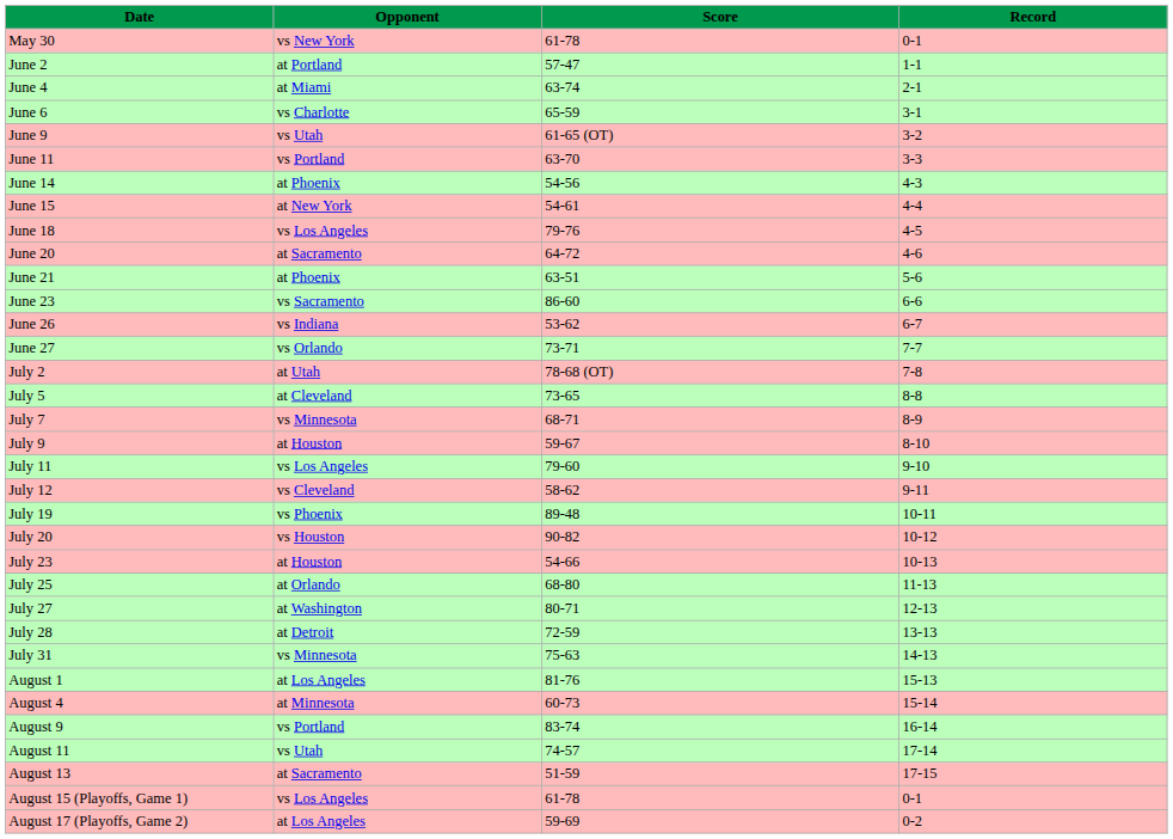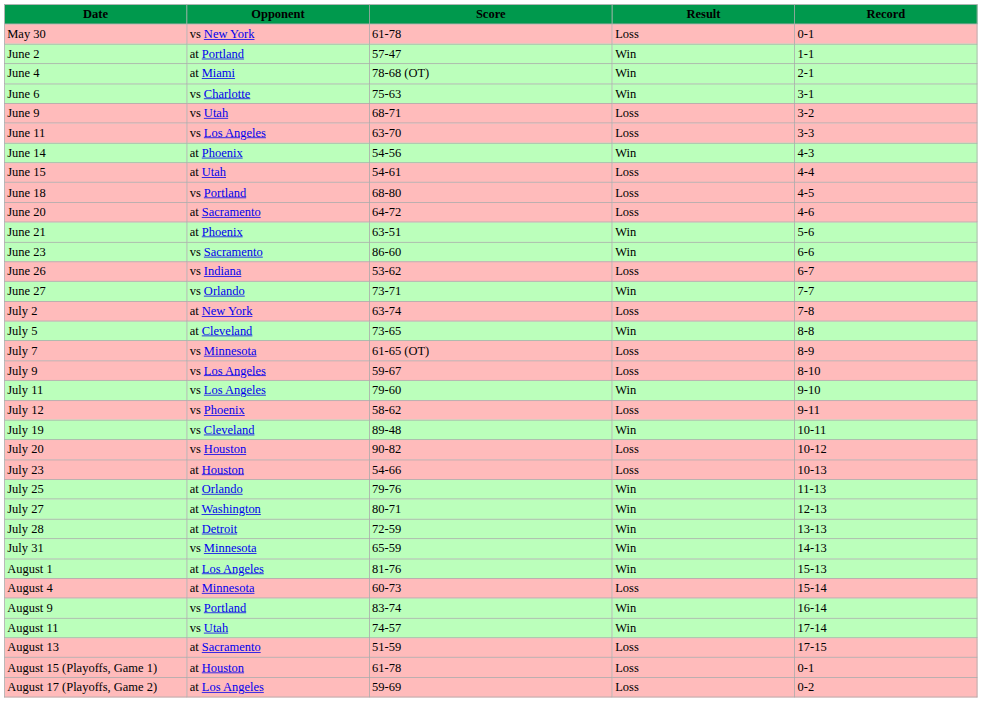+ column: Result | Loss | Win | Win | Win | Loss | Loss | Win | Loss | Loss | Loss | Win | Win | Loss | Win | Loss | Win | Loss | Loss | Win | Loss | Win | Loss | Loss | Win | Win | Win | Win | Win | Loss | Win | Win | Loss | Loss | Loss
June 4 | Score: 63-74 -> 78-68 (OT)
June 6 | Score: 65-59 -> 75-63
June 9 | Score: 61-65 (OT) -> 68-71
June 11 | Opponent: vs Portland -> vs Los Angeles
June 15 | Opponent: at New York -> at Utah
June 18 | Opponent: vs Los Angeles -> vs Portland
June 18 | Score: 79-76 -> 68-80
July 2 | Opponent: at Utah -> at New York
July 2 | Score: 78-68 (OT) -> 63-74
July 7 | Score: 68-71 -> 61-65 (OT)
July 9 | Opponent: at Houston -> vs Los Angeles
July 12 | Opponent: vs Cleveland -> vs Phoenix
July 19 | Opponent: vs Phoenix -> vs Cleveland
July 25 | Score: 68-80 -> 79-76
July 31 | Score: 75-63 -> 65-59
August 15 (Playoffs, Game 1) | Opponent: vs Los Angeles -> at Houston
